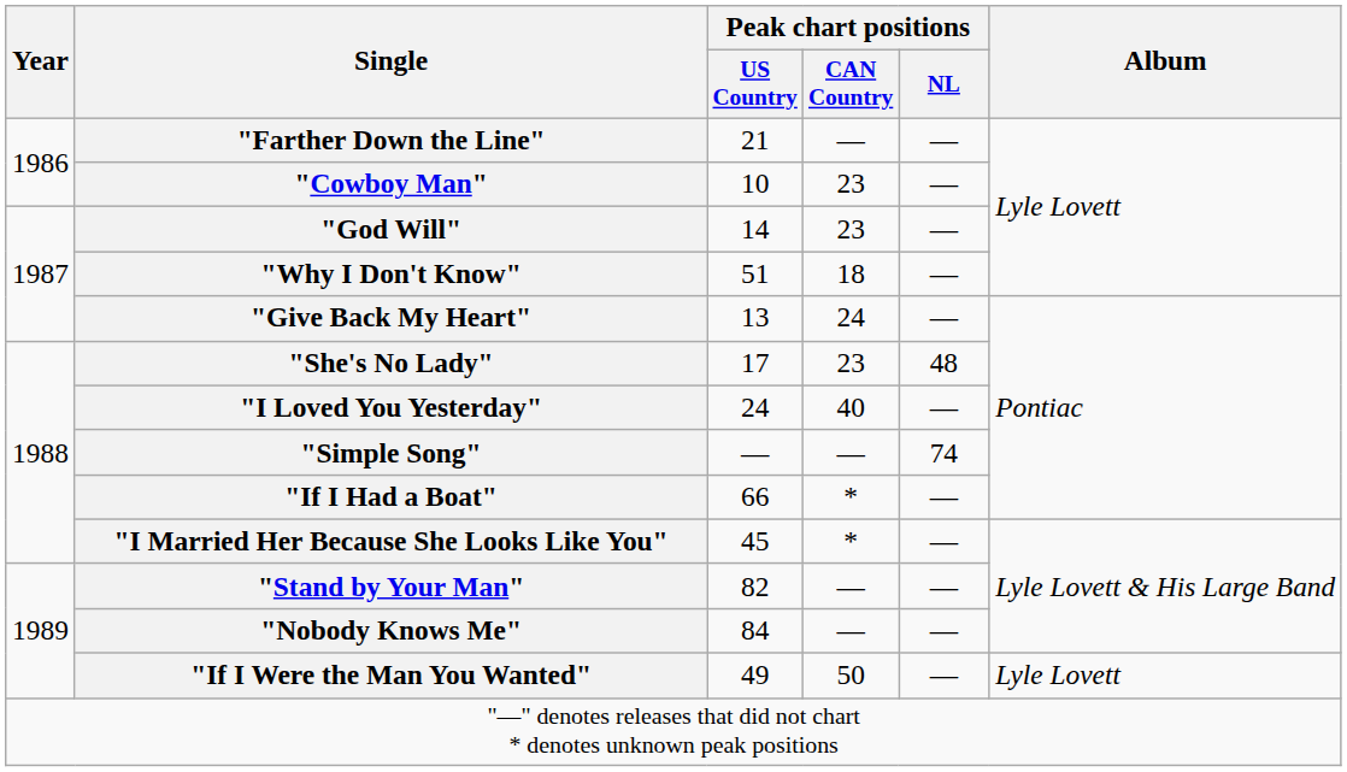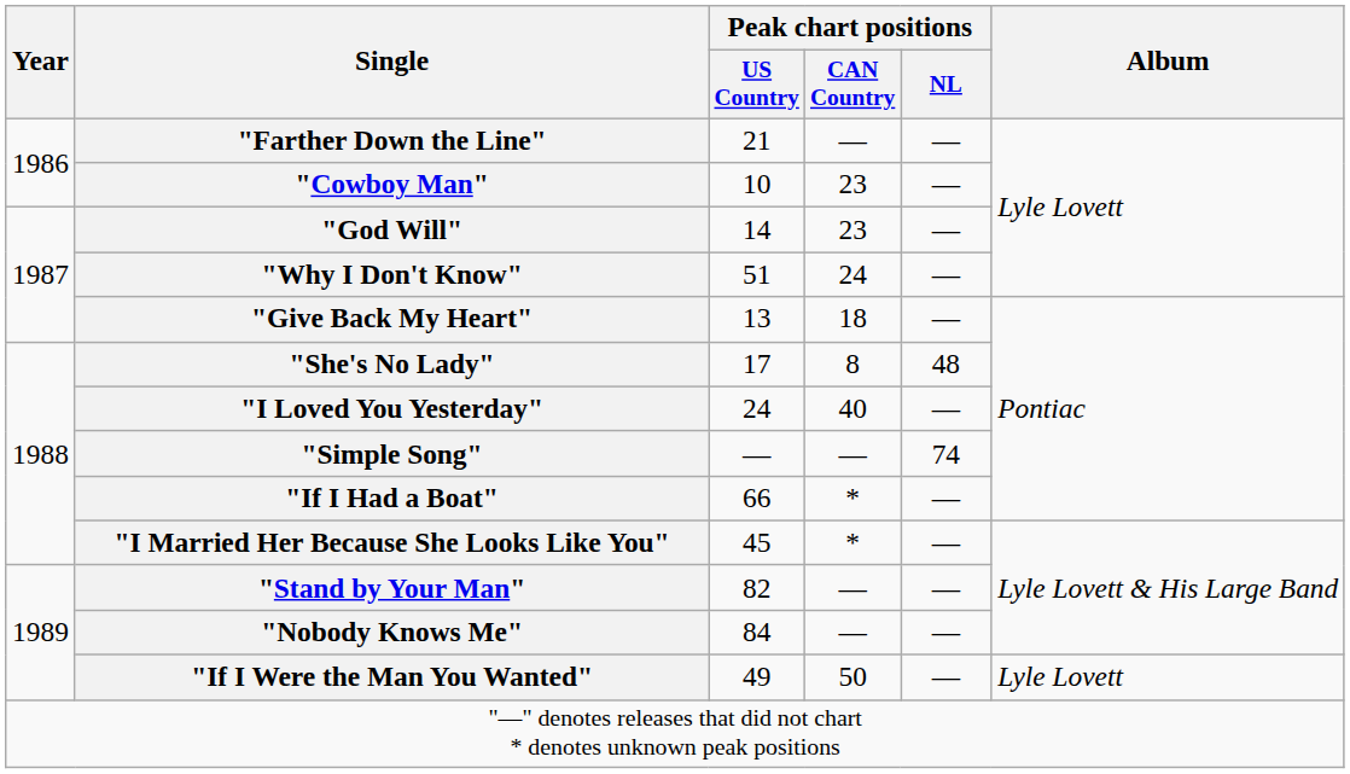"Why I Don't Know" | Peak chart positions / CAN Country: 18 -> 24
"Give Back My Heart" | Peak chart positions / CAN Country: 24 -> 18
"She's No Lady" | Peak chart positions / CAN Country: 23 -> 8
